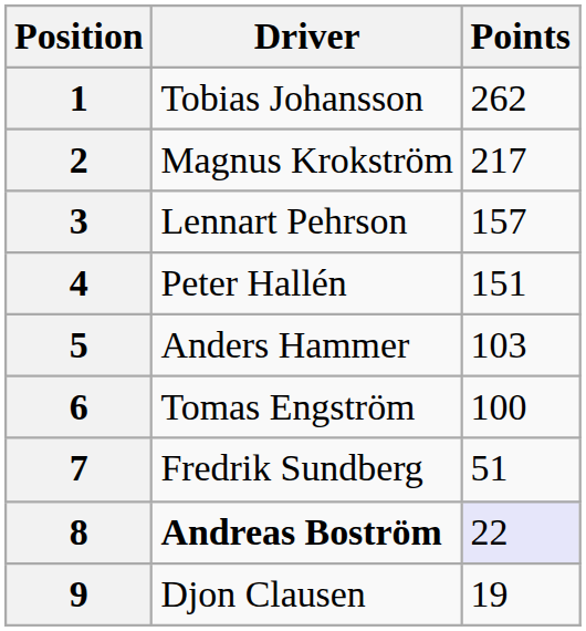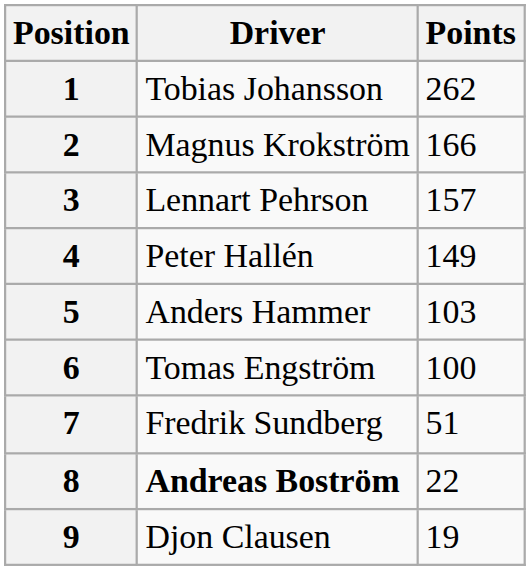2 | Points: 217 -> 166
4 | Points: 151 -> 149
8 | Points: lavender background -> no background
